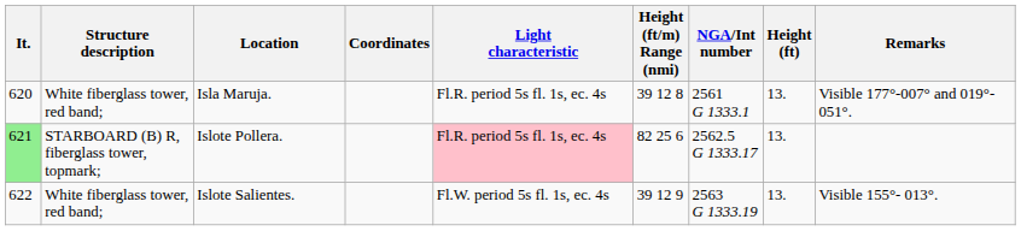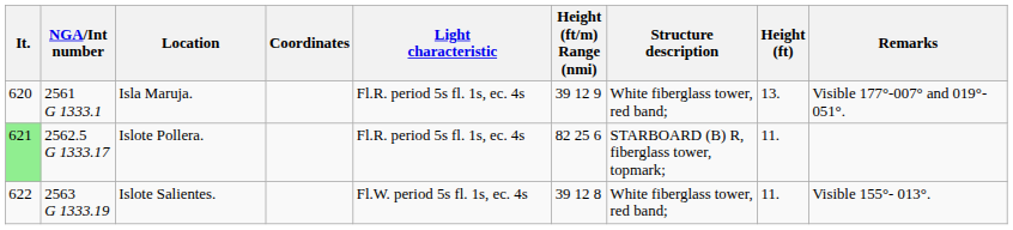columns swapped: NGA/Int number <-> Structure description
Isla Maruja. | Height (ft/m) Range (nmi): 39 12 8 -> 39 12 9
Islote Pollera. | Light characteristic: pink background -> no background
Islote Pollera. | Height (ft): 13. -> 11.
Islote Salientes. | Height (ft/m) Range (nmi): 39 12 9 -> 39 12 8
Islote Salientes. | Height (ft): 13. -> 11.
